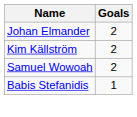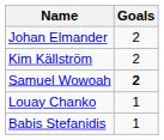Samuel Wowoah | Goals: normal -> bold
+ row: Louay Chanko | 1
